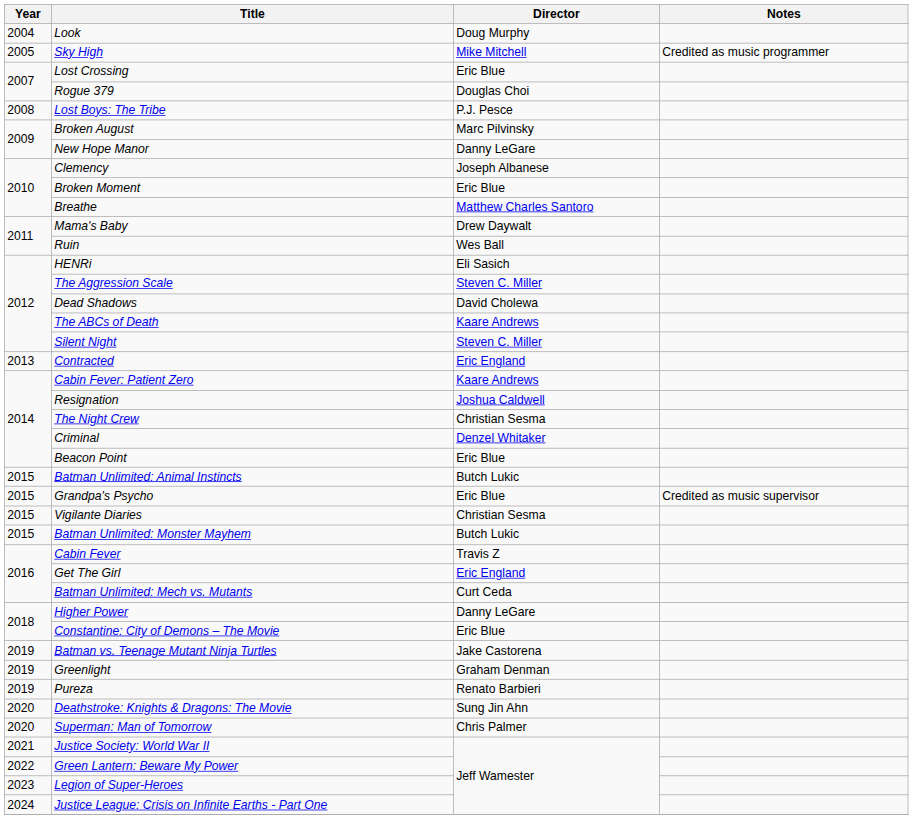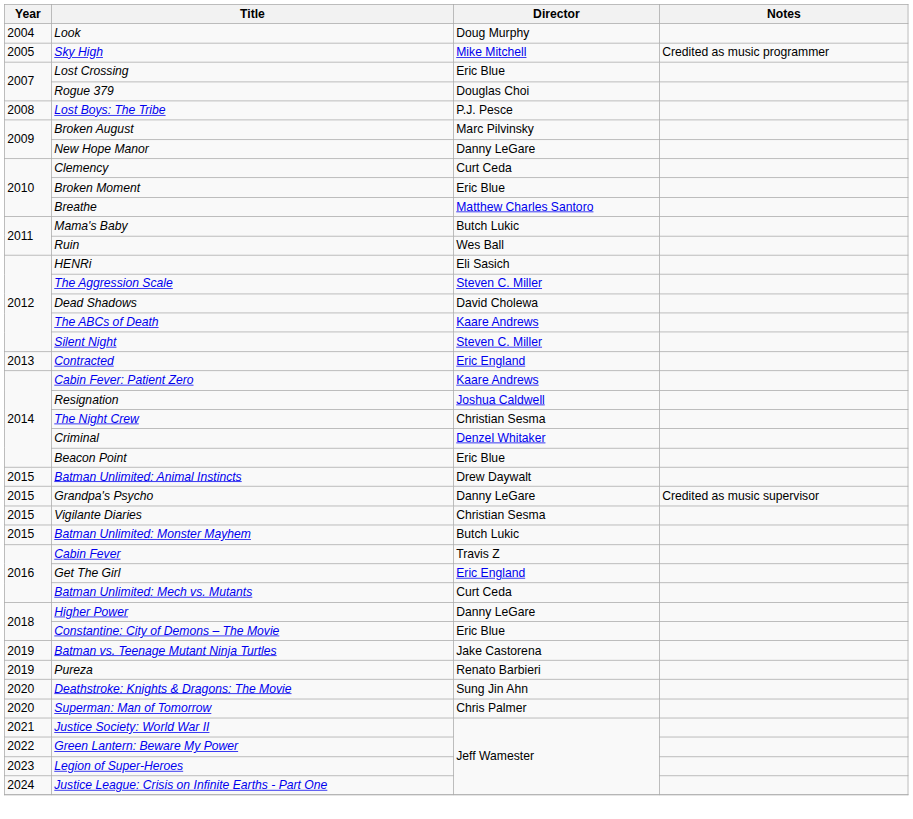Clemency | Director: Joseph Albanese -> Curt Ceda
Mama's Baby | Director: Drew Daywalt -> Butch Lukic
Batman Unlimited: Animal Instincts | Director: Butch Lukic -> Drew Daywalt
Grandpa's Psycho | Director: Eric Blue -> Danny LeGare
- row: 2019 | Greenlight | Graham Denman
